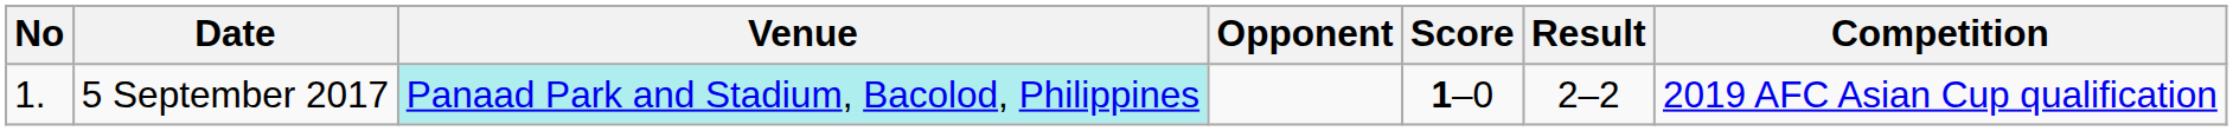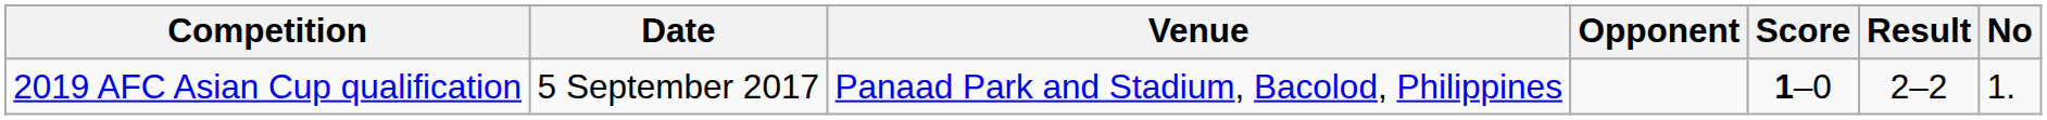columns swapped: No <-> Competition
5 September 2017 | Venue: paleturquoise background -> no background
